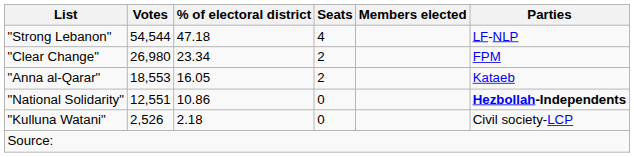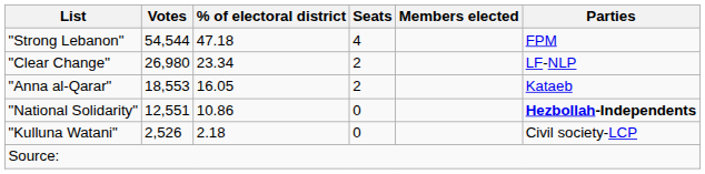"Strong Lebanon" | Parties: LF-NLP -> FPM
"Clear Change" | Parties: FPM -> LF-NLP
